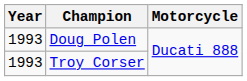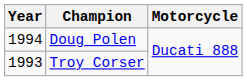Doug Polen | Year: 1993 -> 1994
